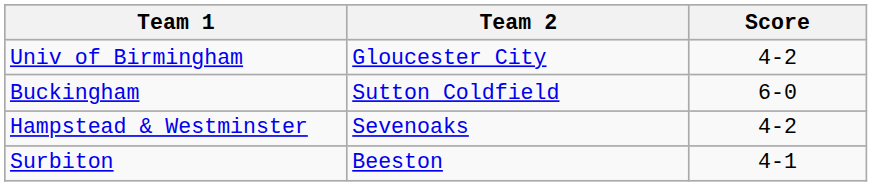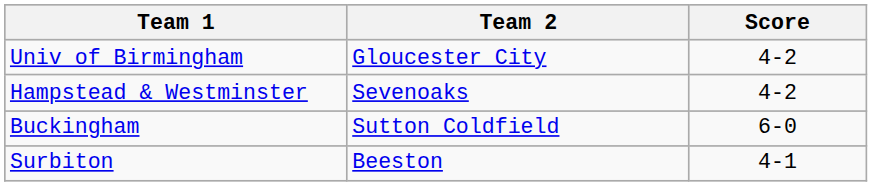rows swapped: Hampstead & Westminster <-> Buckingham
